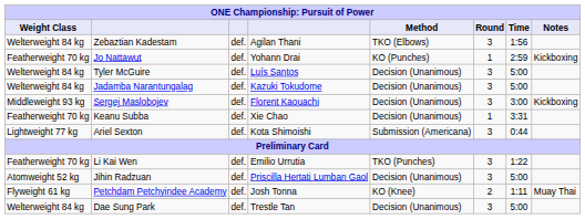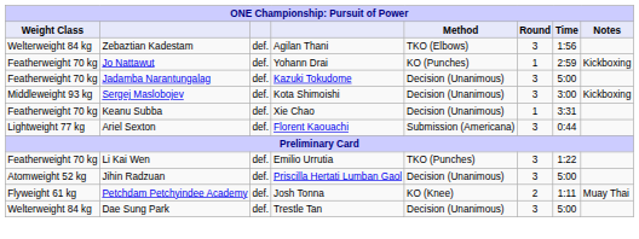- row: Welterweight 84 kg | Tyler McGuire | def. | Luís Santos | Decision (Unanimous) | 3 | 5:00
Jadamba Narantungalag | Weight Class: Welterweight 84 kg -> Featherweight 70 kg
Sergej Maslobojev | column 4: Florent Kaouachi -> Kota Shimoishi
Ariel Sexton | column 4: Kota Shimoishi -> Florent Kaouachi
